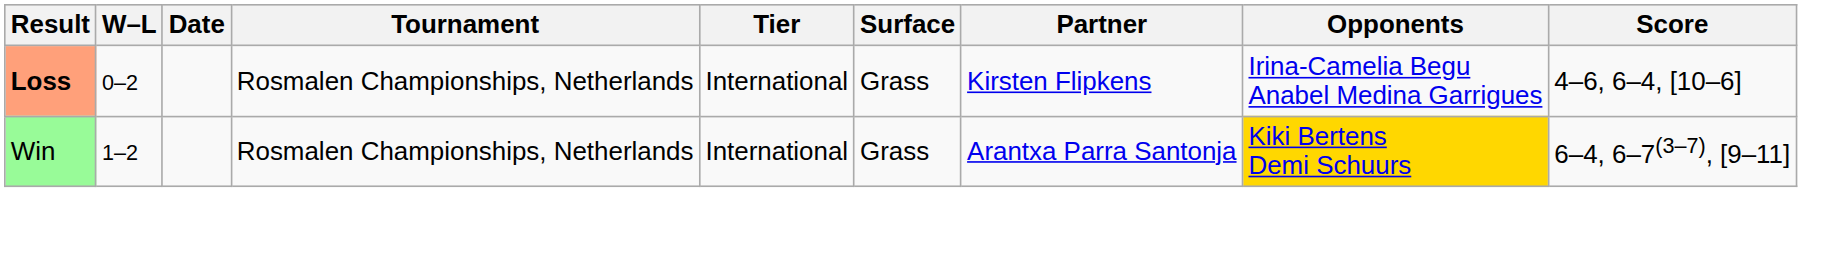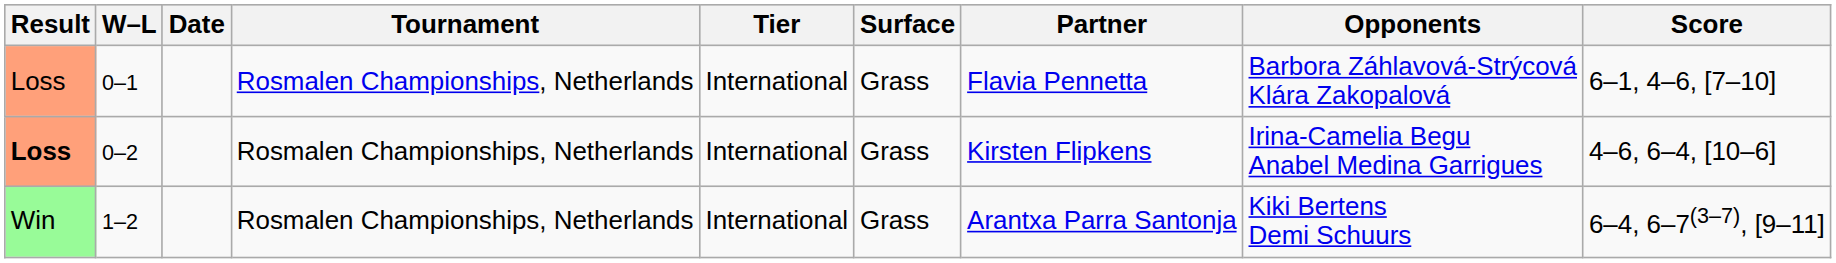+ row: Loss | 0–1 | Rosmalen Championships, Netherlands | International | Grass | Flavia Pennetta | Barbora Záhlavová-Strýcová Klára Zakopalová | 6–1, 4–6, [7–10]
1–2 | Opponents: gold background -> no background
